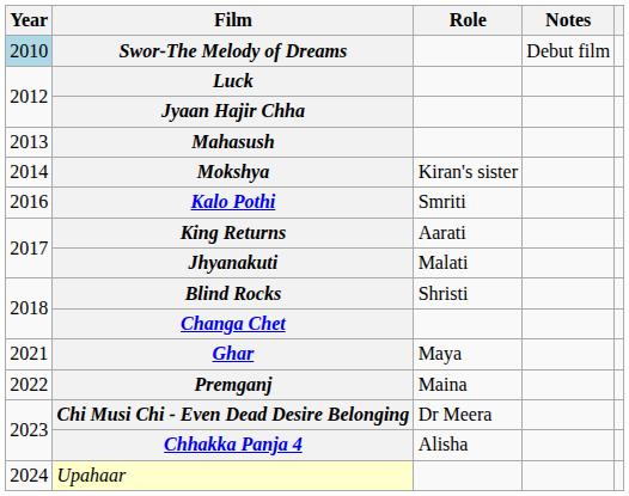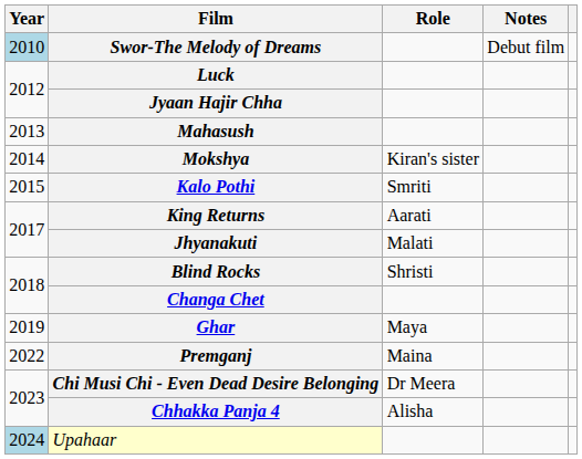Kalo Pothi | Year: 2016 -> 2015
Ghar | Year: 2021 -> 2019
Upahaar | Year: no background -> lightblue background
